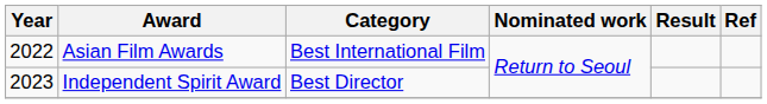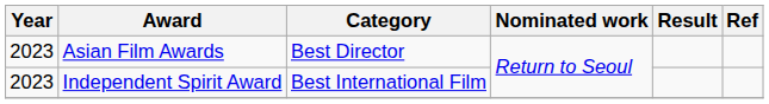Asian Film Awards | Year: 2022 -> 2023
Asian Film Awards | Category: Best International Film -> Best Director
Independent Spirit Award | Category: Best Director -> Best International Film
